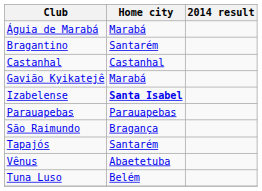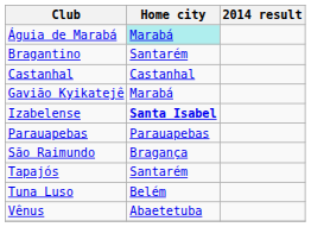Águia de Marabá | Home city: no background -> paleturquoise background
rows swapped: Tuna Luso <-> Vênus
